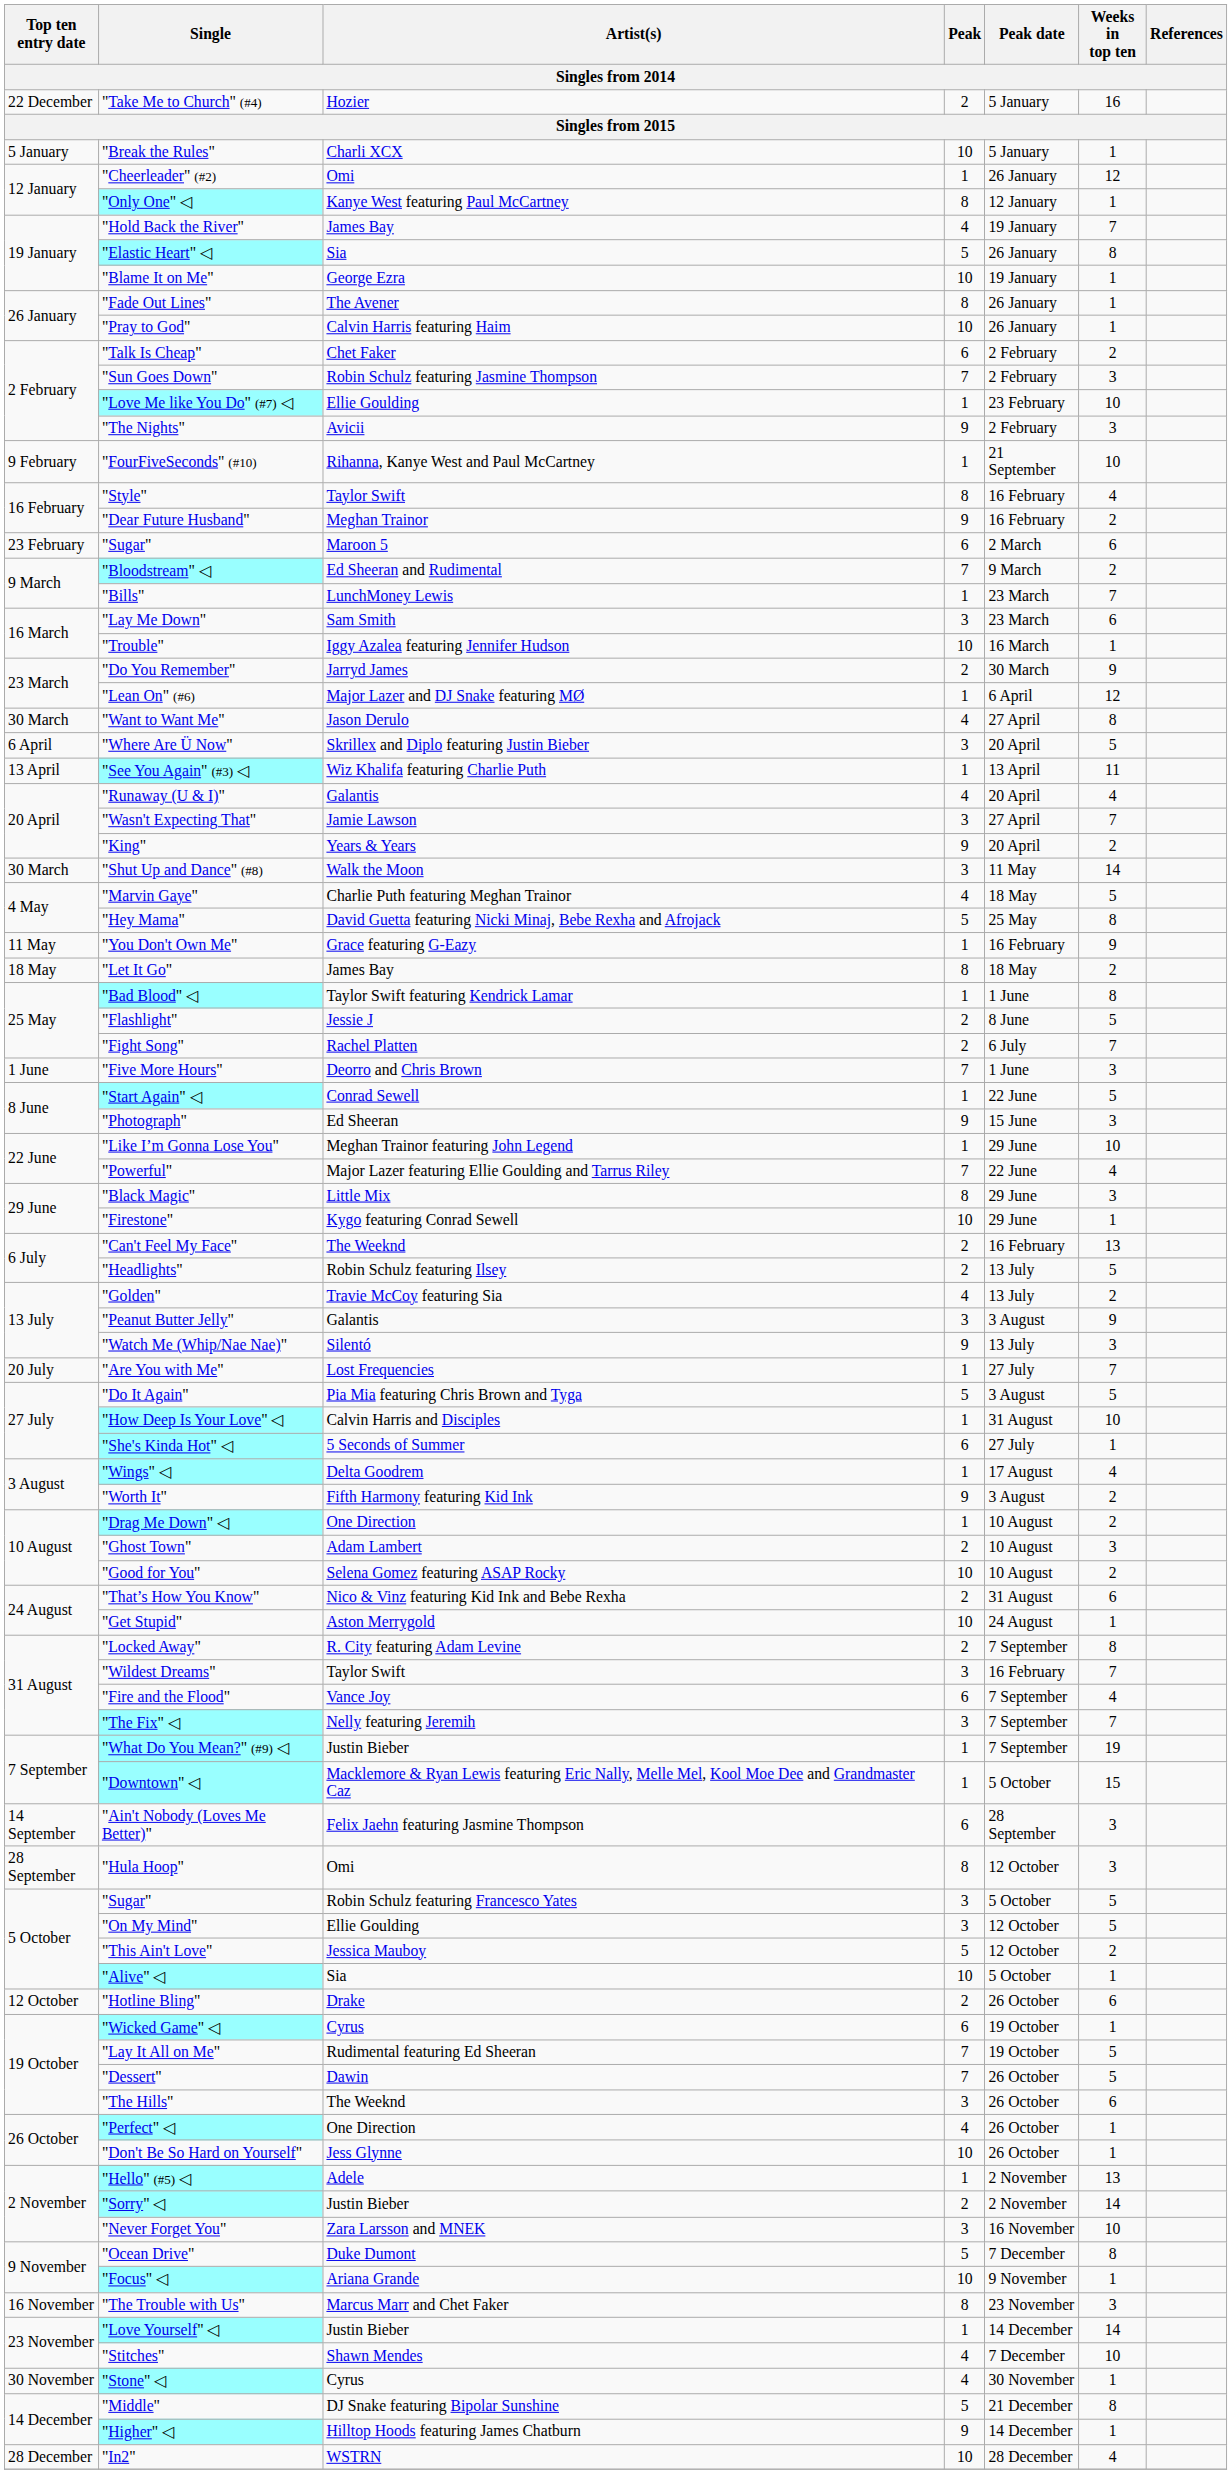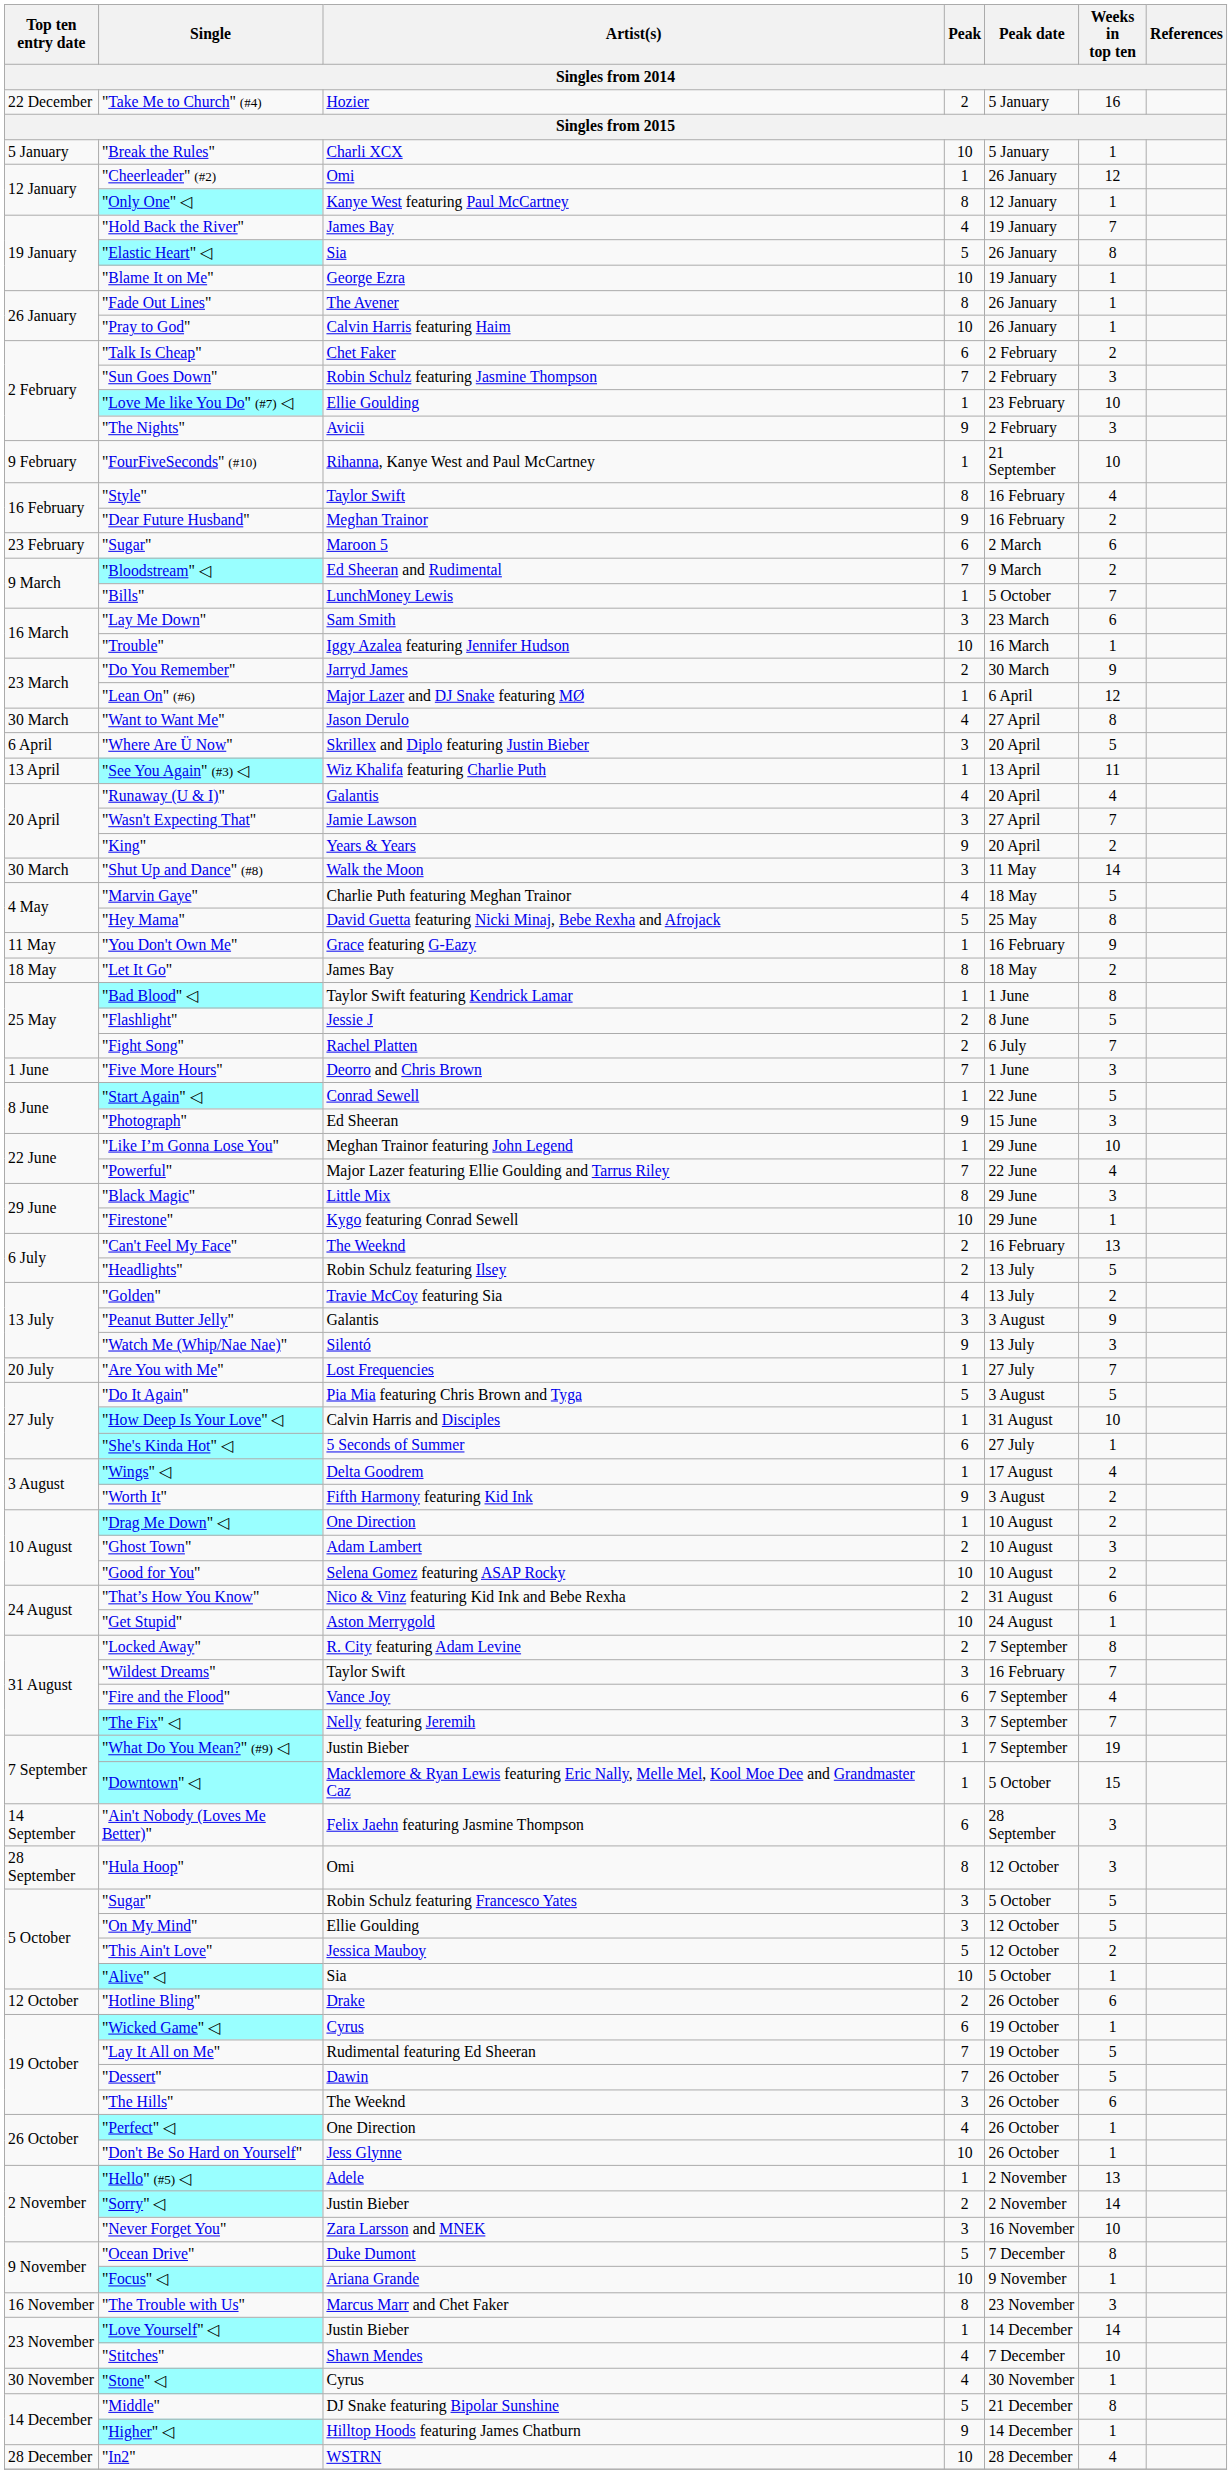"Bills" | Peak date: 23 March -> 5 October
